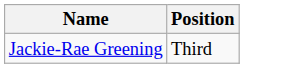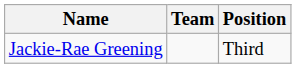+ column: Team
